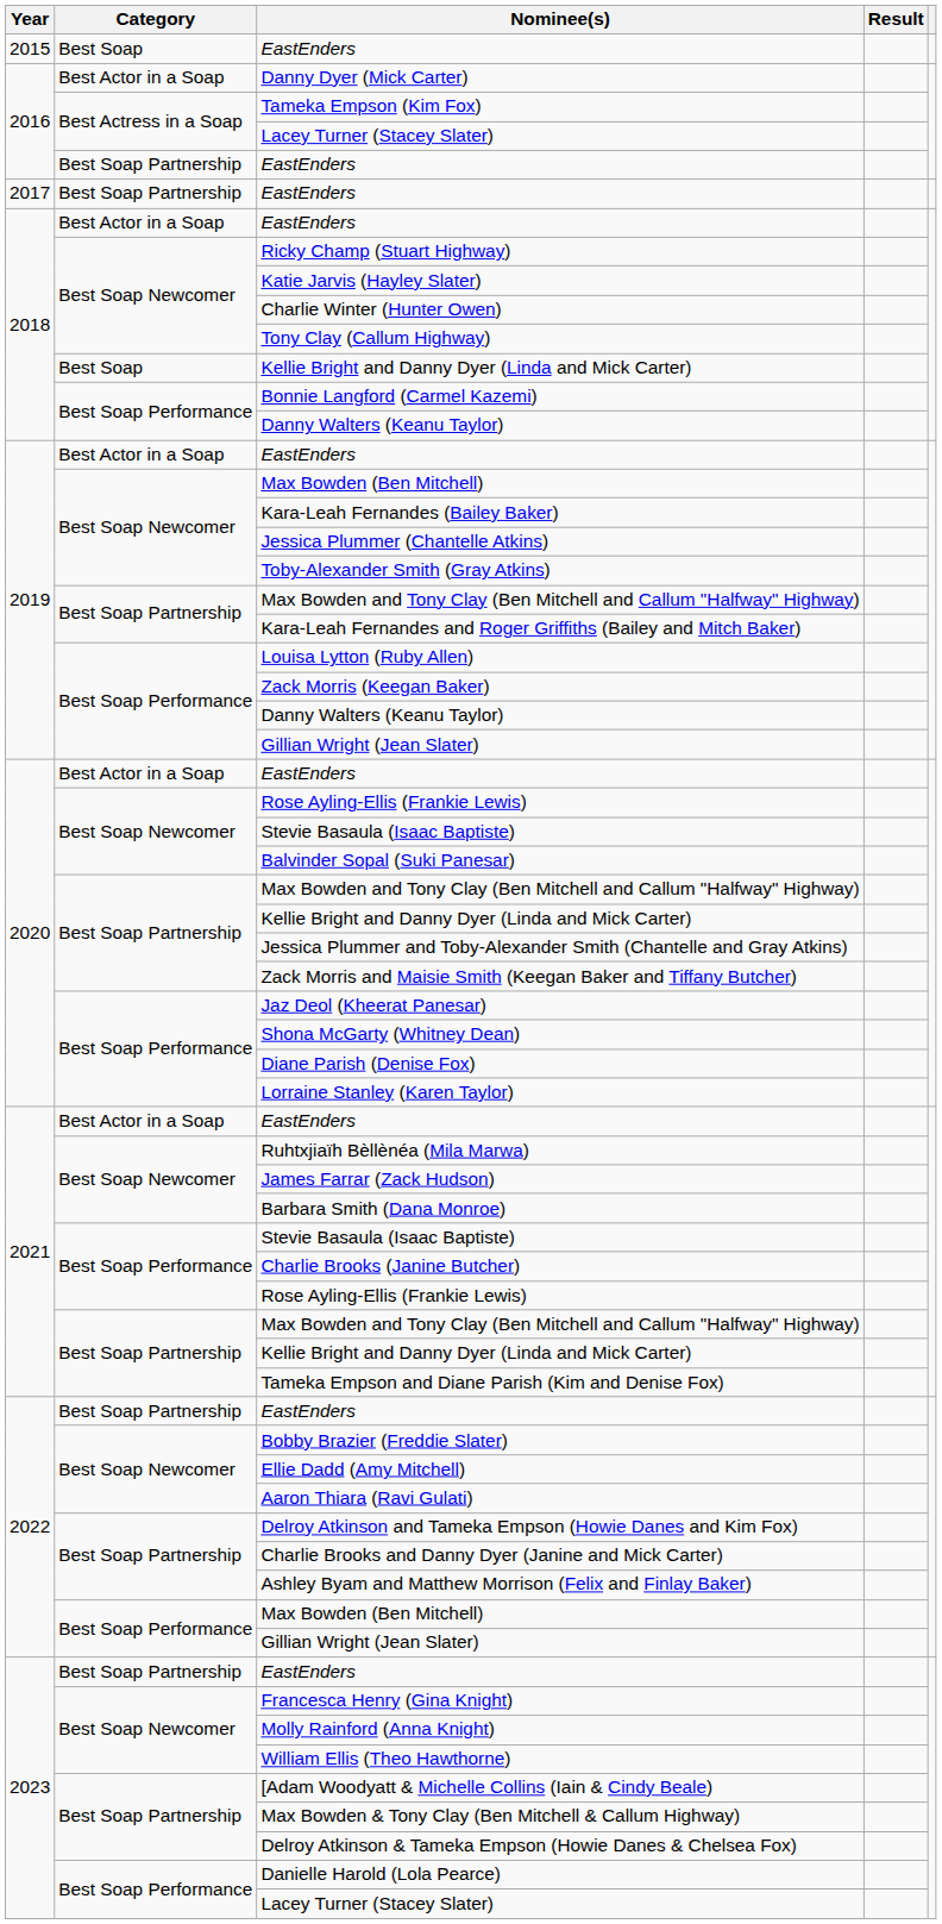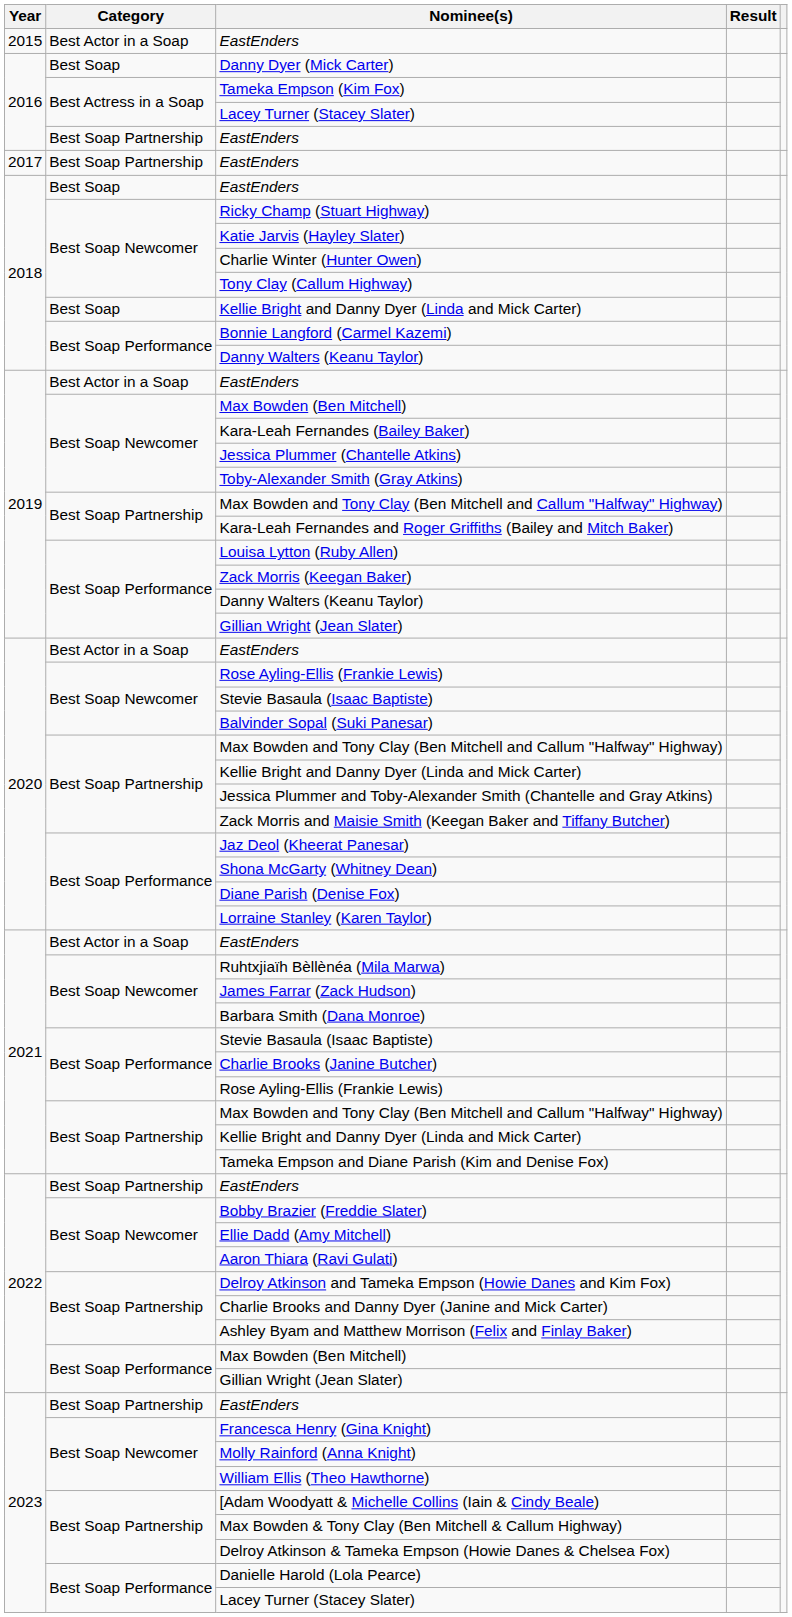2015 / EastEnders | Category: Best Soap -> Best Actor in a Soap
Danny Dyer (Mick Carter) | Category: Best Actor in a Soap -> Best Soap
2018 / EastEnders | Category: Best Actor in a Soap -> Best Soap
